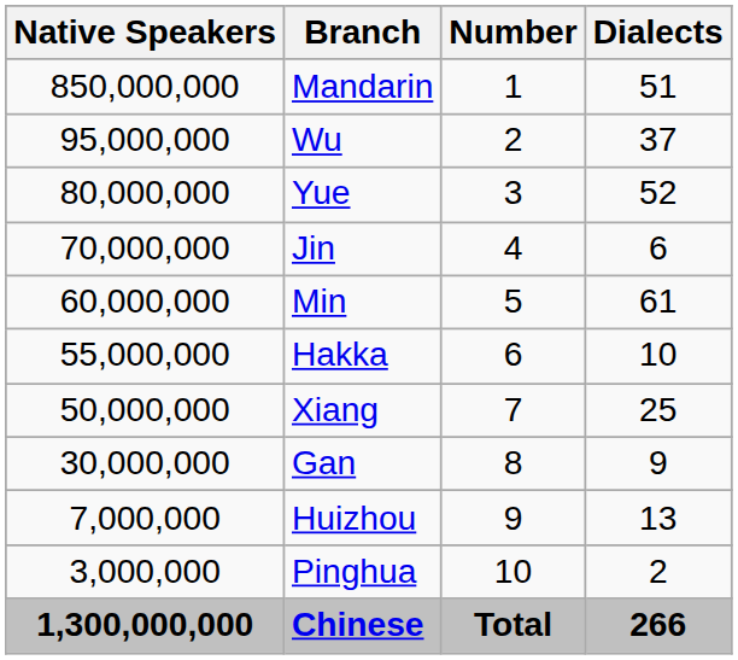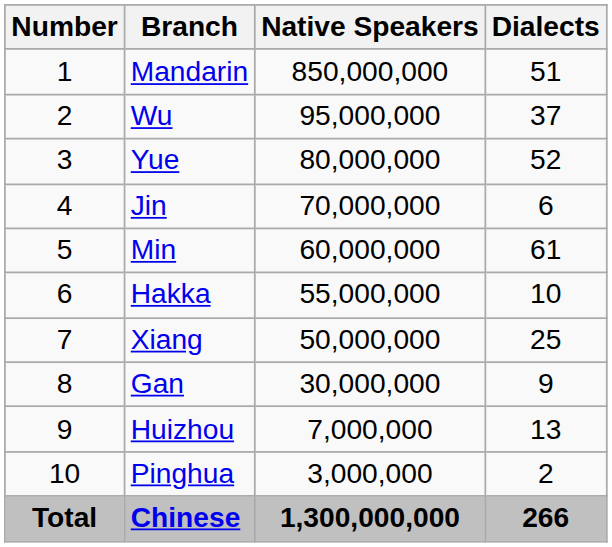columns swapped: Number <-> Native Speakers
